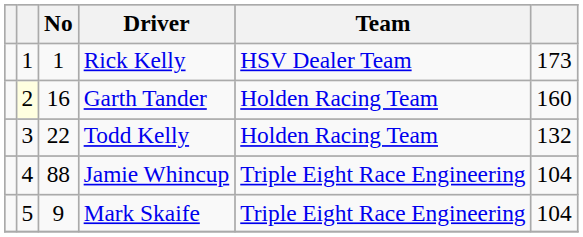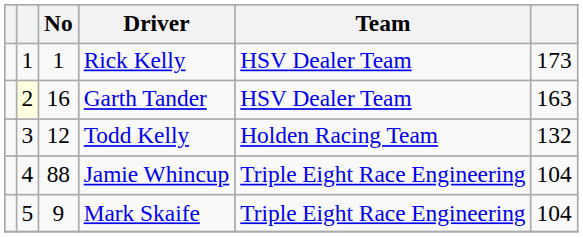Garth Tander | Team: Holden Racing Team -> HSV Dealer Team
Garth Tander | column 6: 160 -> 163
Todd Kelly | No: 22 -> 12
